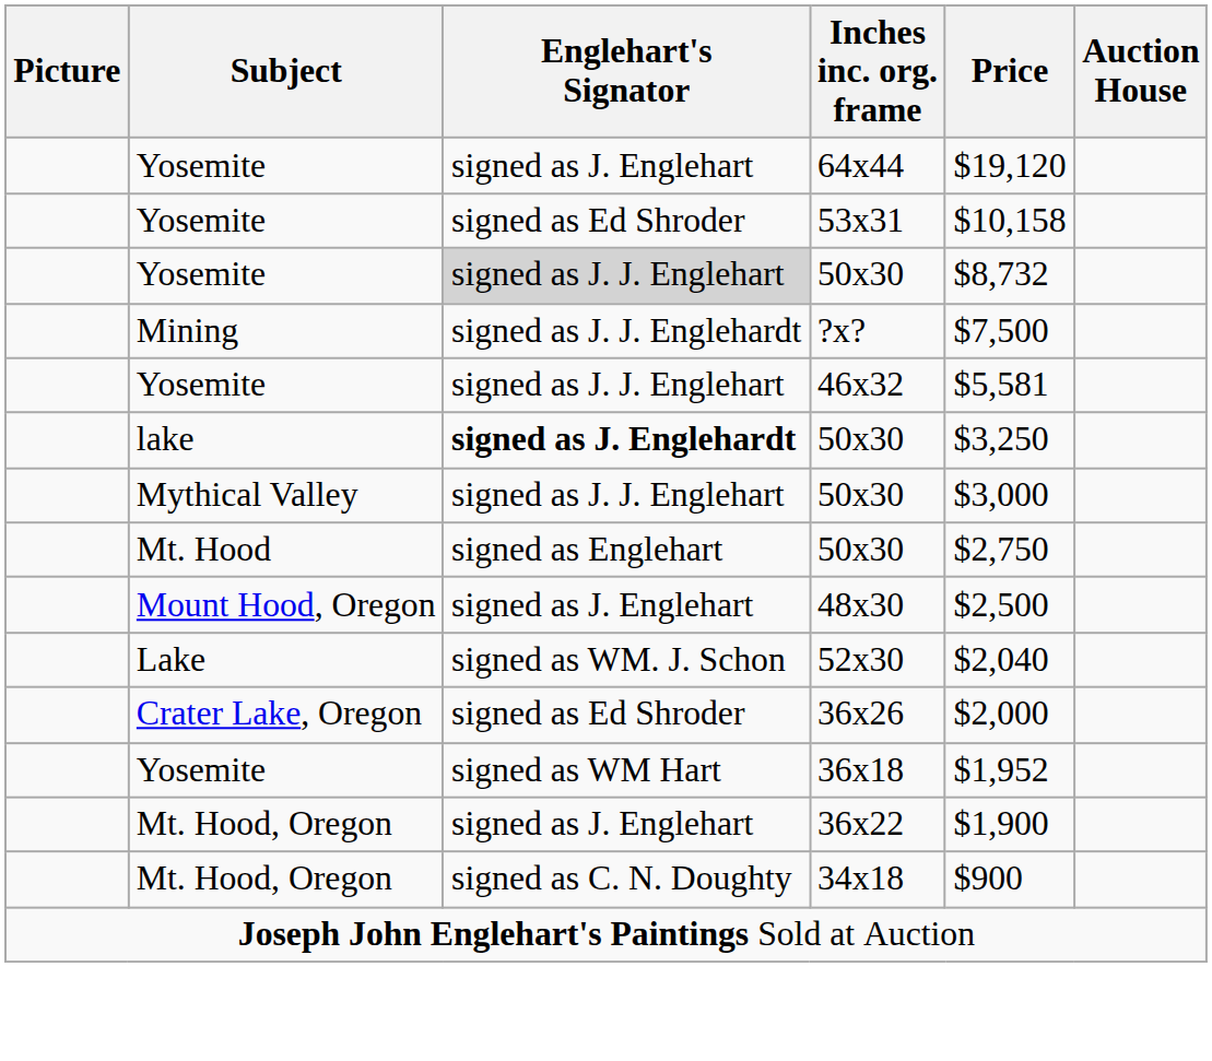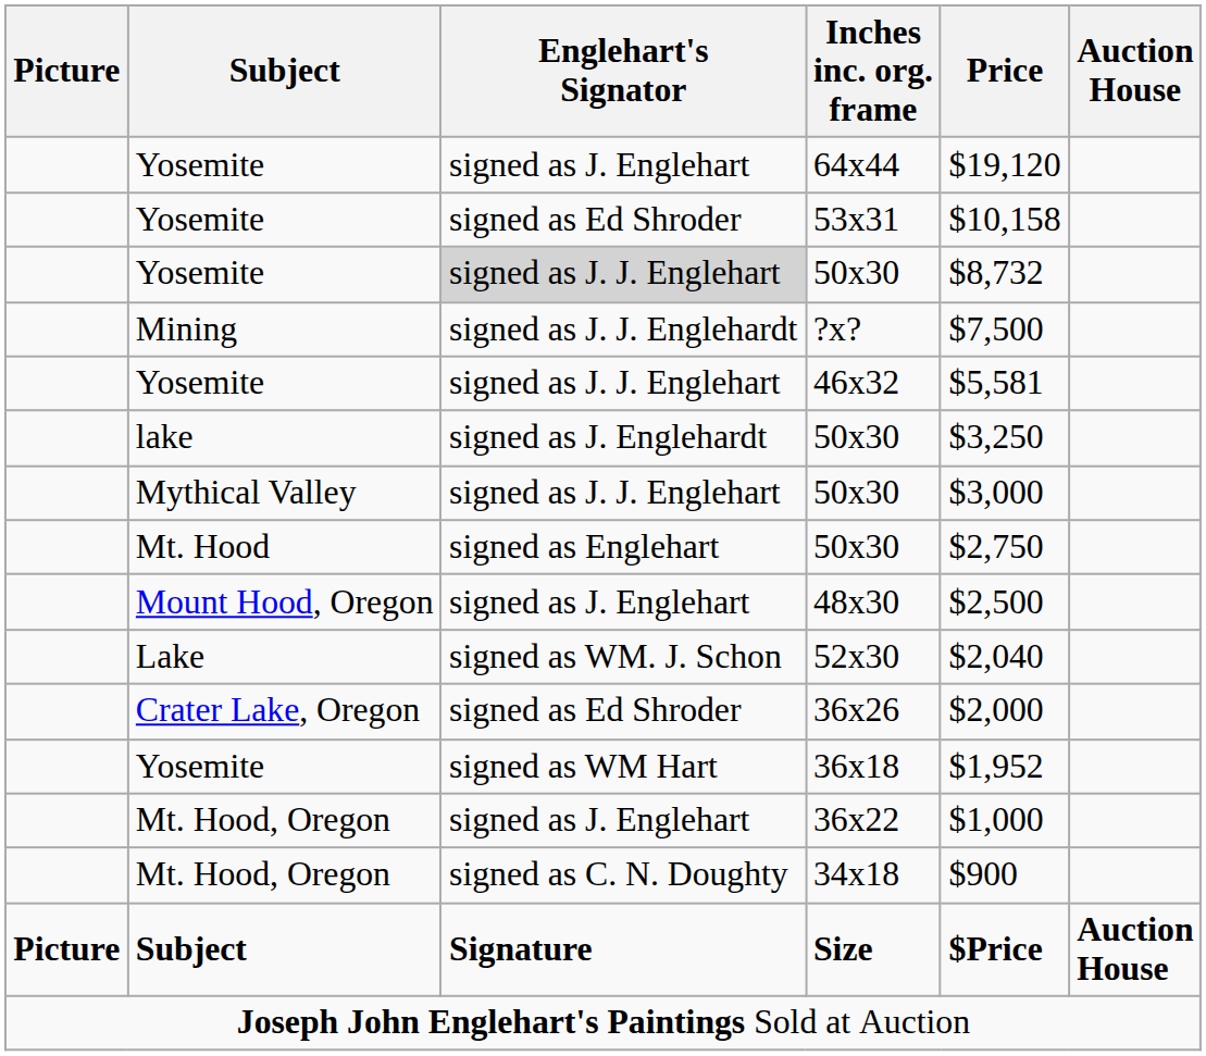lake / 50x30 | Englehart's Signator: bold -> normal
36x22 | Price: $1,900 -> $1,000
+ row: Picture | Subject | Signature | Size | $Price | Auction House
